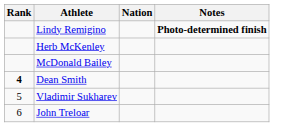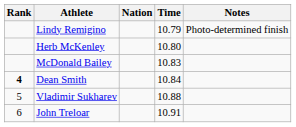+ column: Time | 10.79 | 10.80 | 10.83 | 10.84 | 10.88 | 10.91
Lindy Remigino | Notes: bold -> normal
